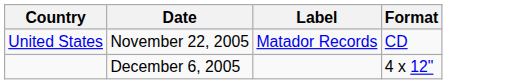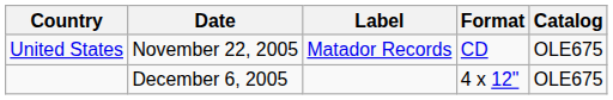+ column: Catalog | OLE675 | OLE675
